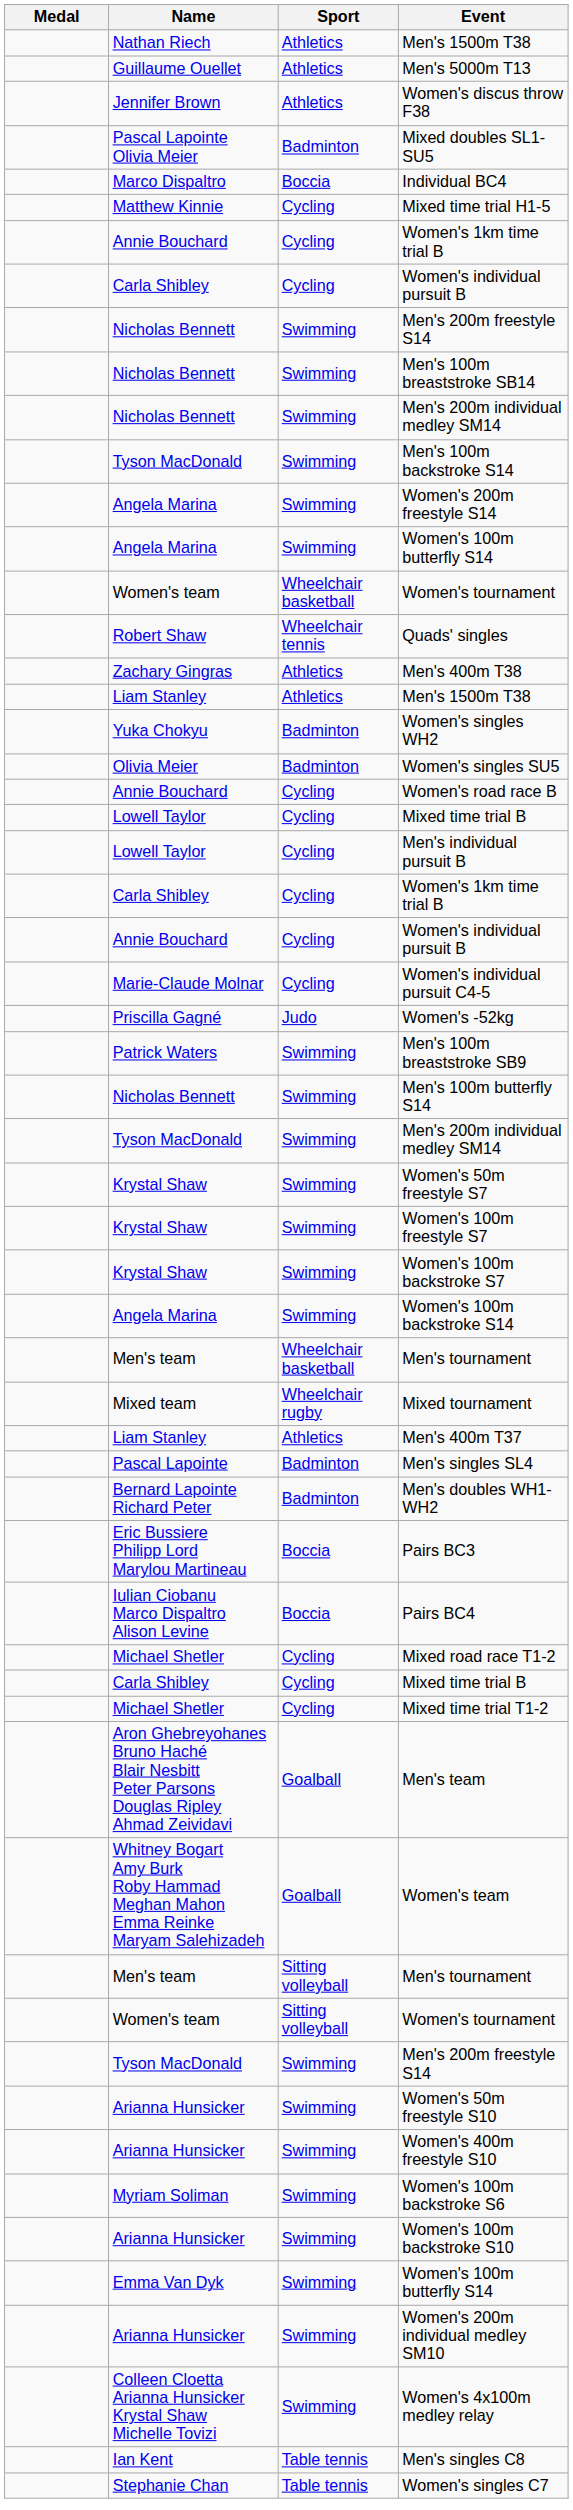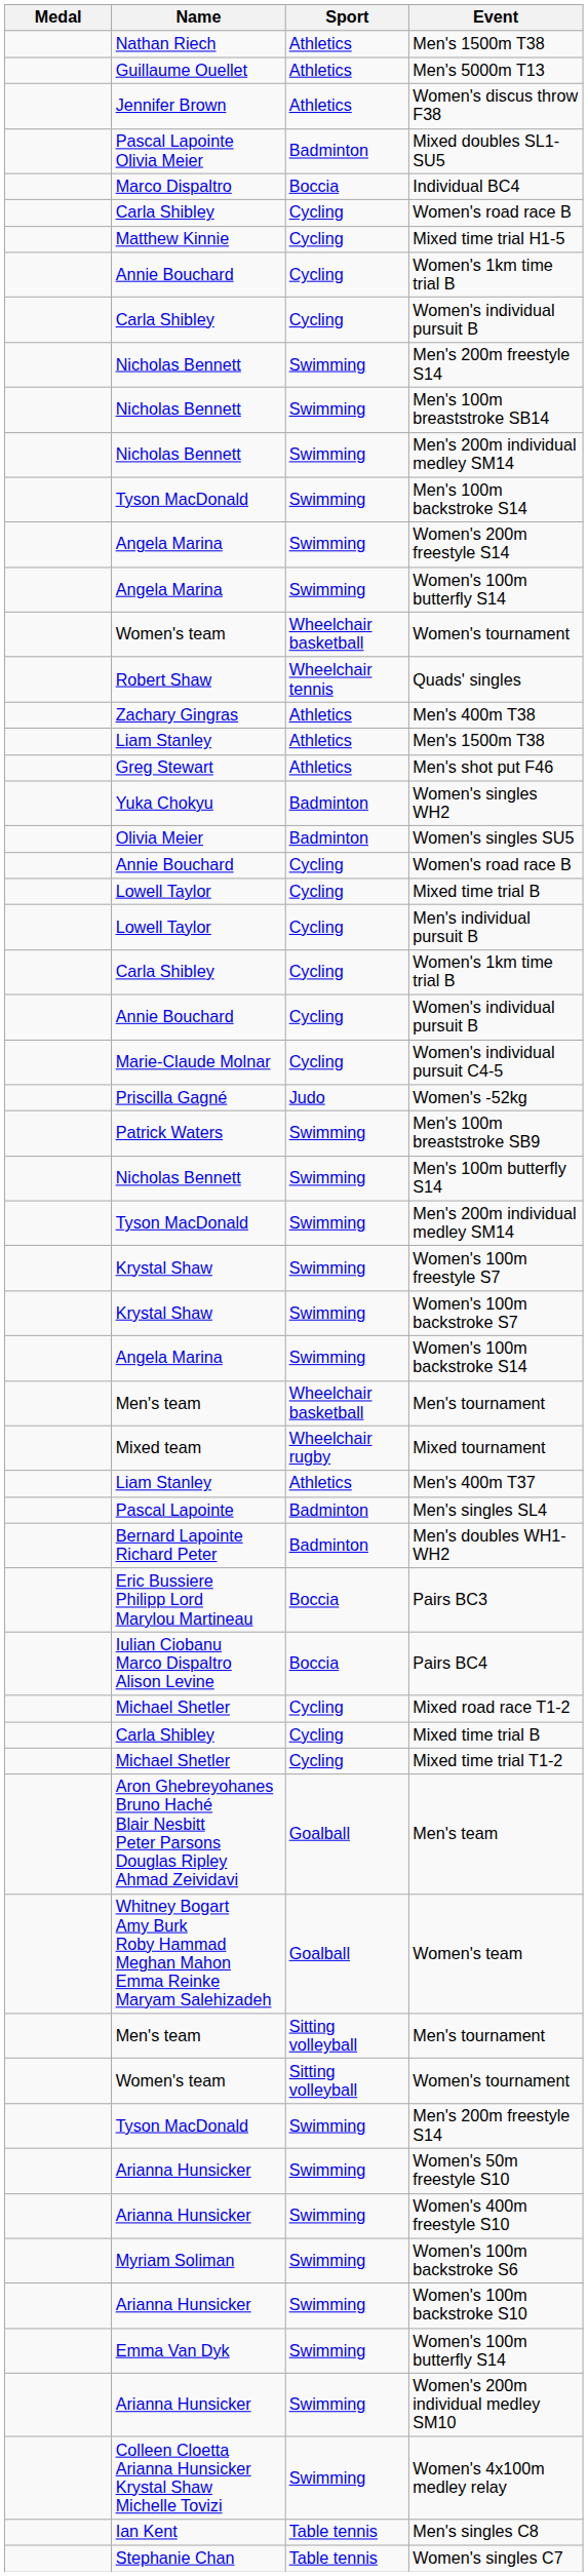+ row: Carla Shibley | Cycling | Women's road race B
+ row: Greg Stewart | Athletics | Men's shot put F46
- row: Krystal Shaw | Swimming | Women's 50m freestyle S7
